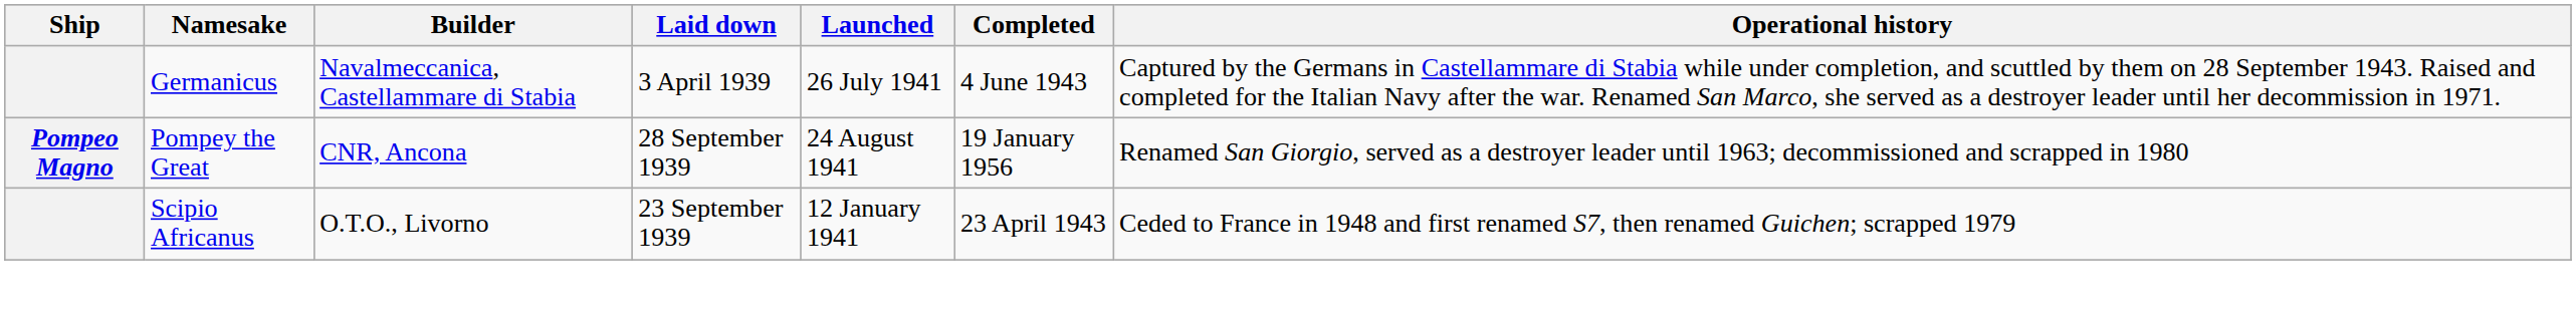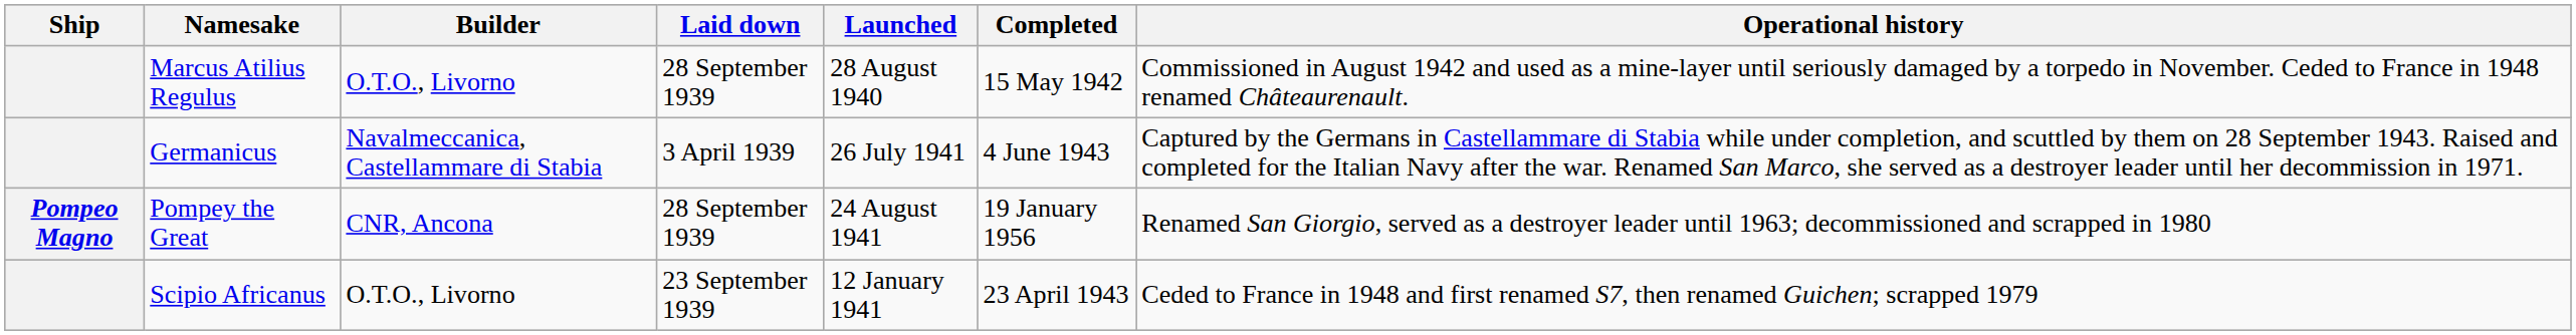+ row: Marcus Atilius Regulus | O.T.O., Livorno | 28 September 1939 | 28 August 1940 | 15 May 1942 | Commissioned in August 1942 and used as a mine-layer until seriously damaged by a torpedo in November. Ceded to France in 1948 renamed Châteaurenault.
